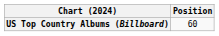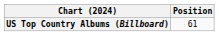US Top Country Albums (Billboard) | Position: 60 -> 61
